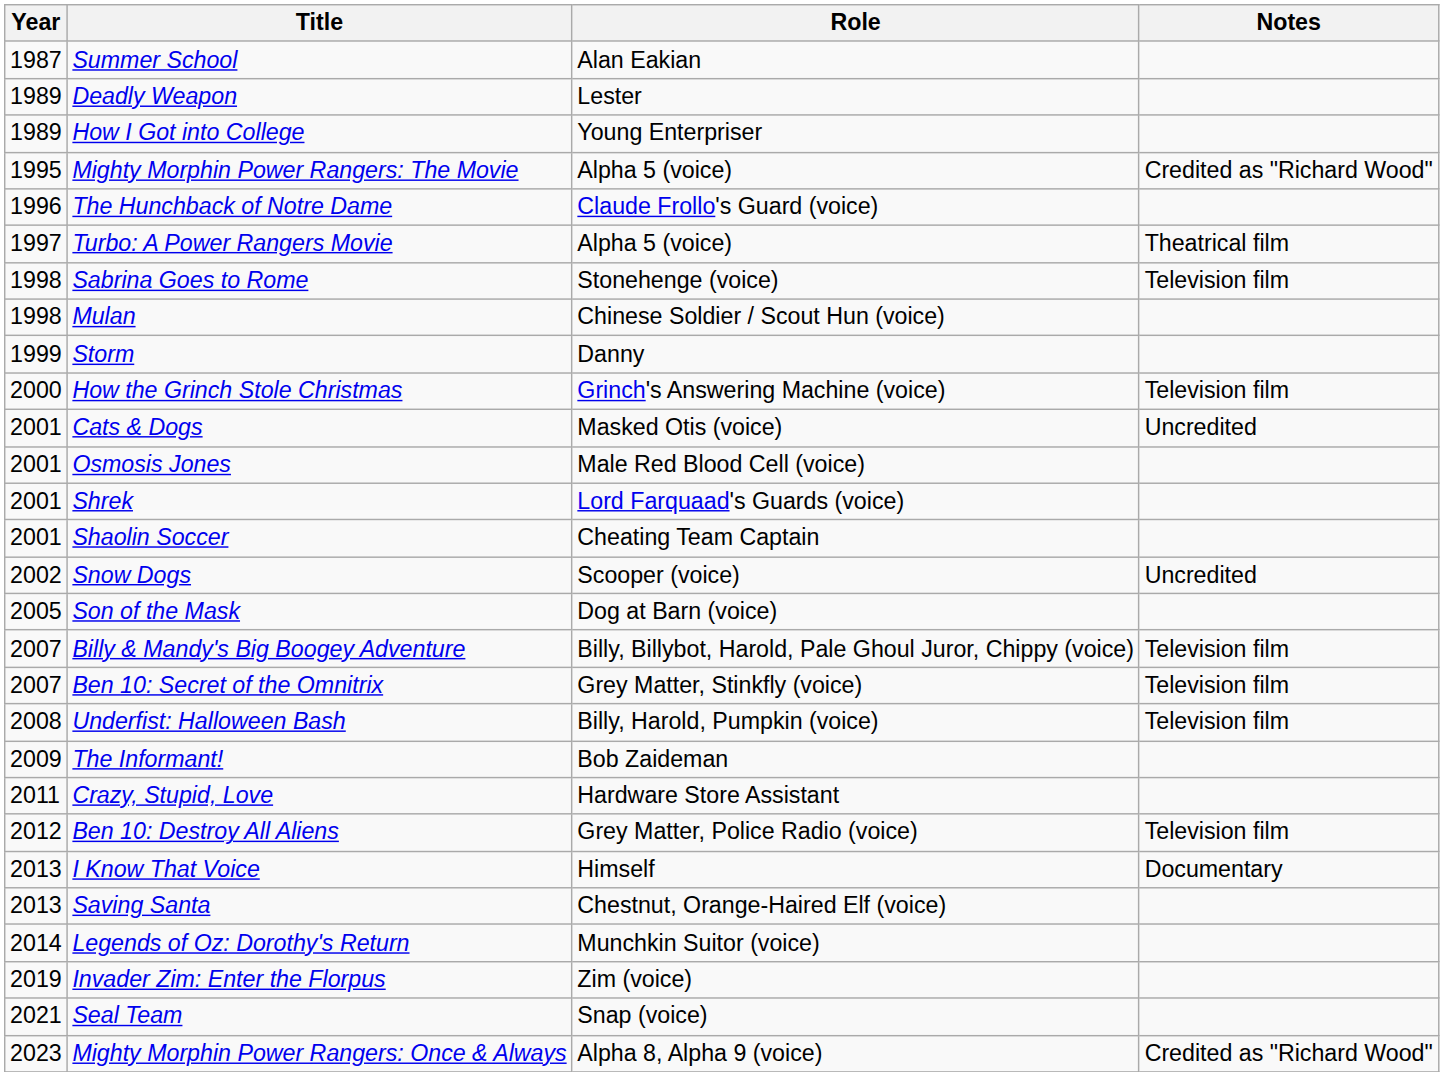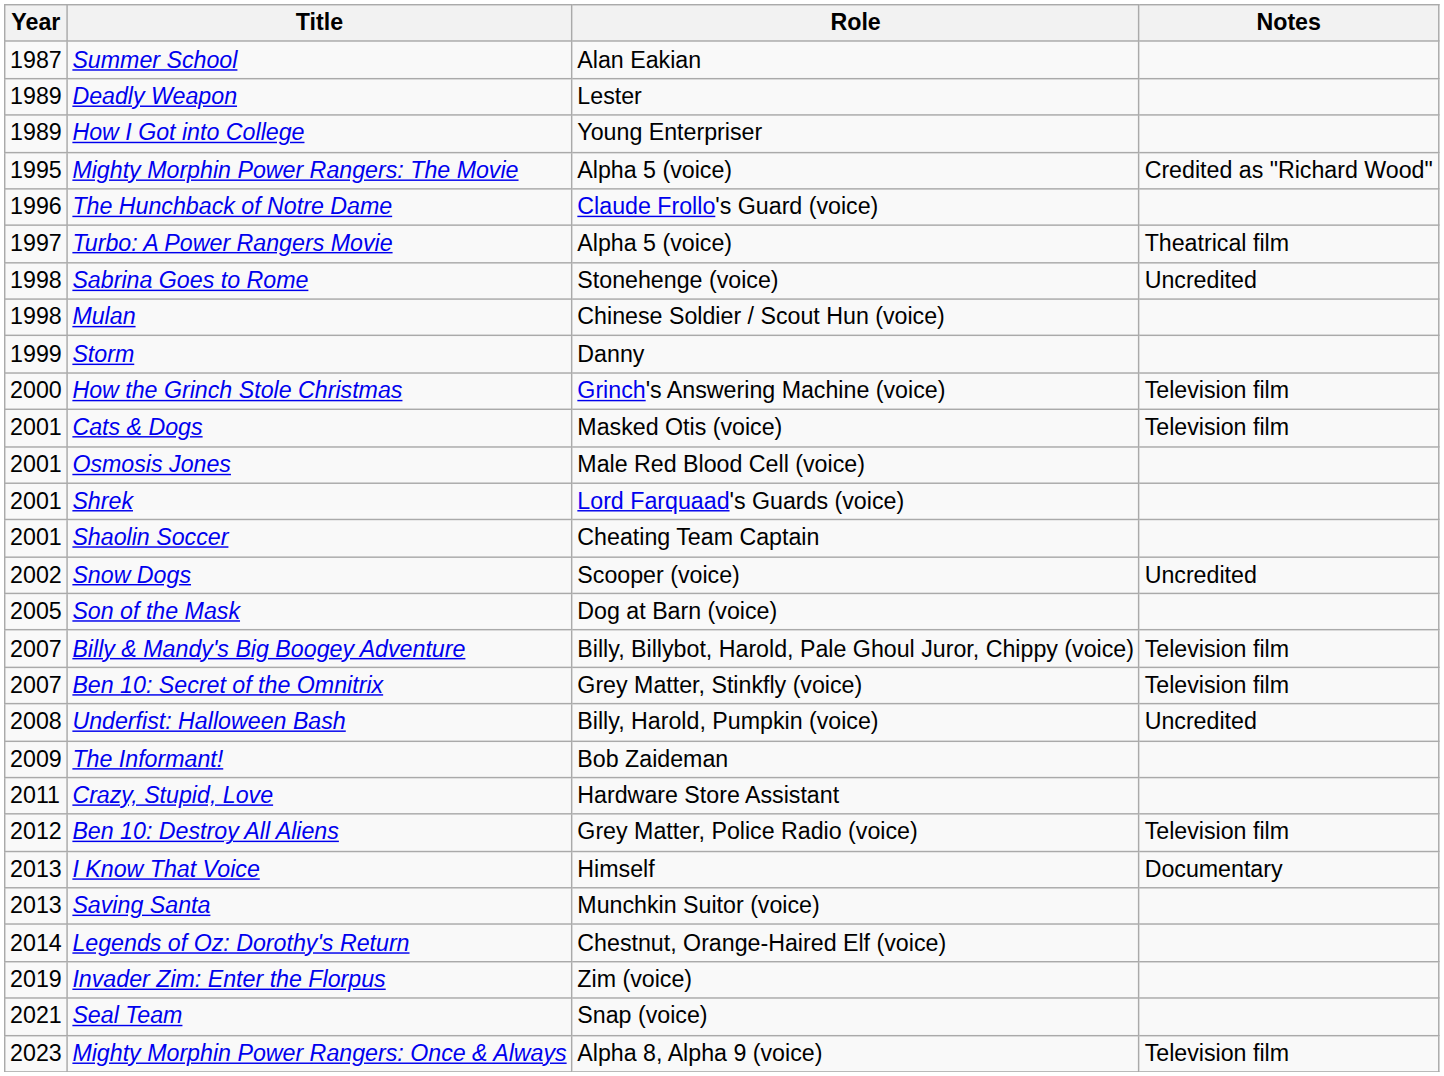Sabrina Goes to Rome | Notes: Television film -> Uncredited
Cats & Dogs | Notes: Uncredited -> Television film
Underfist: Halloween Bash | Notes: Television film -> Uncredited
Saving Santa | Role: Chestnut, Orange-Haired Elf (voice) -> Munchkin Suitor (voice)
Legends of Oz: Dorothy's Return | Role: Munchkin Suitor (voice) -> Chestnut, Orange-Haired Elf (voice)
Mighty Morphin Power Rangers: Once & Always | Notes: Credited as "Richard Wood" -> Television film
